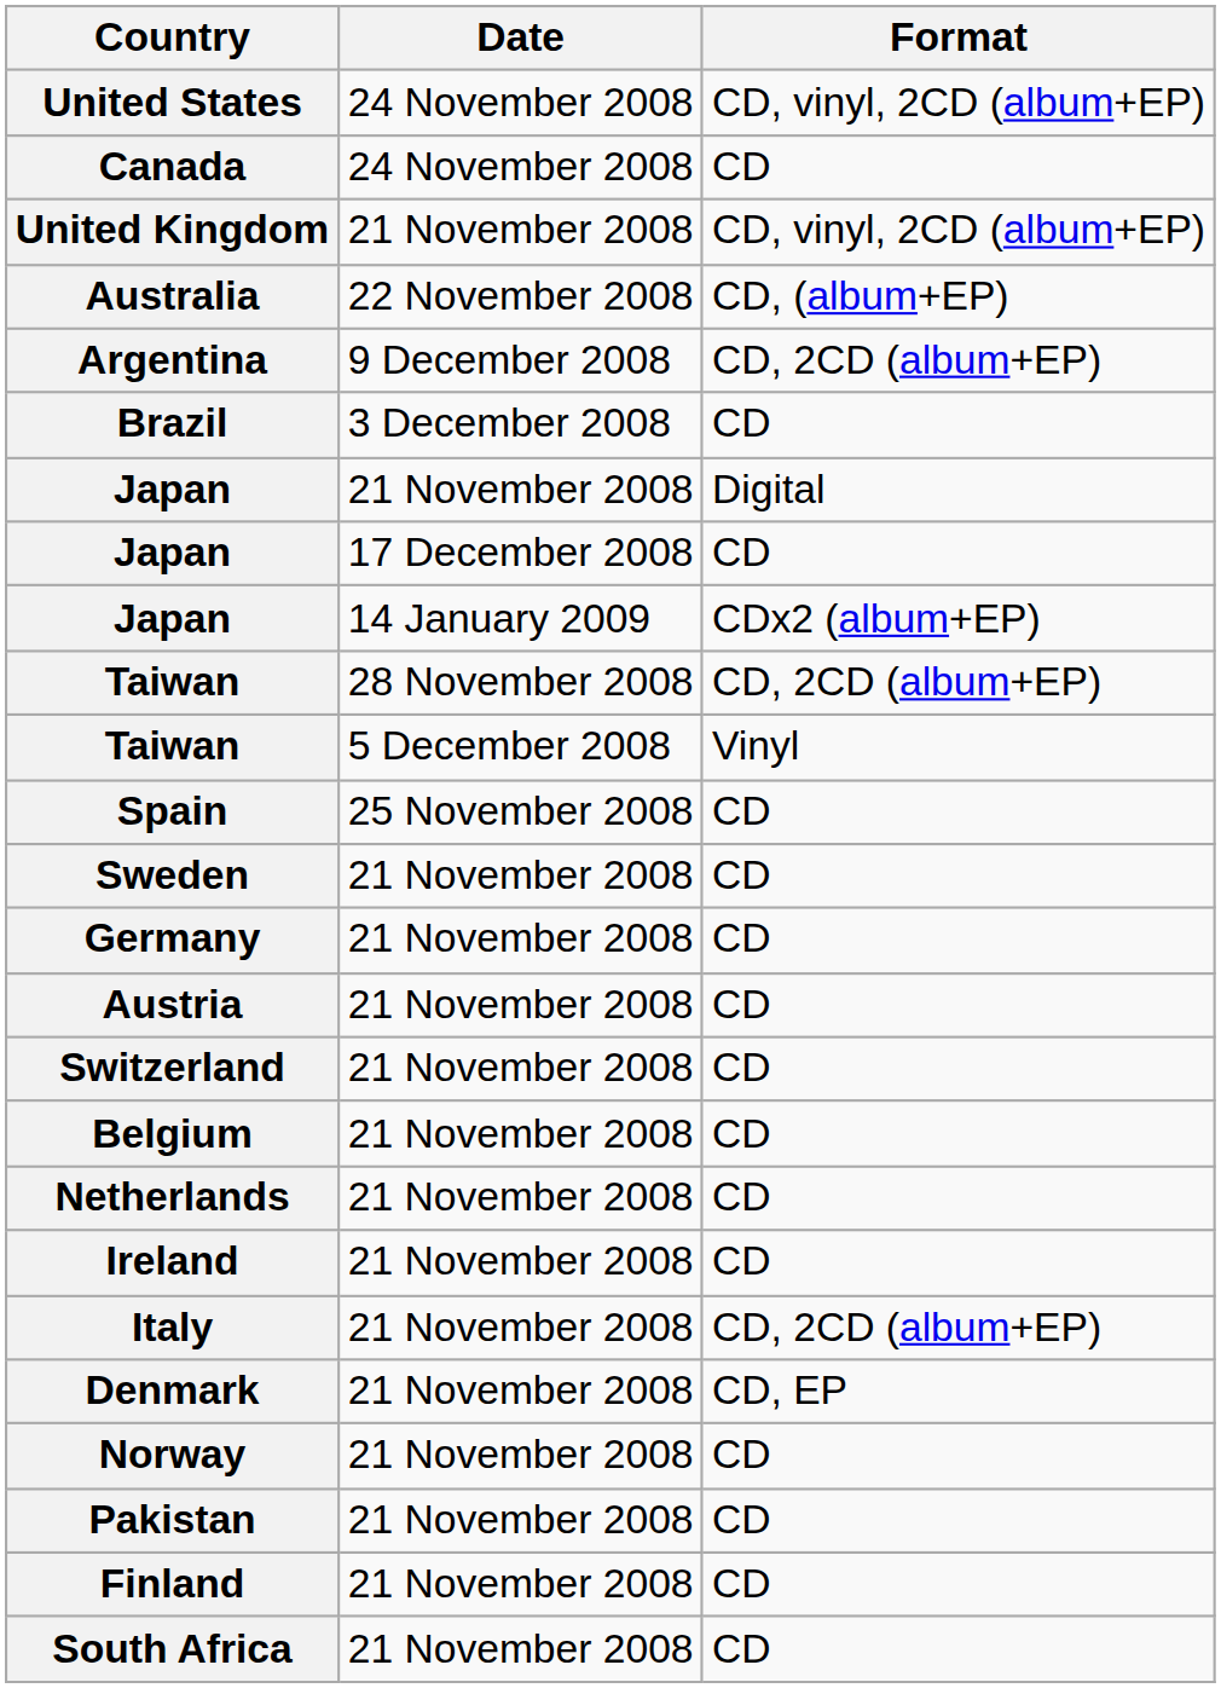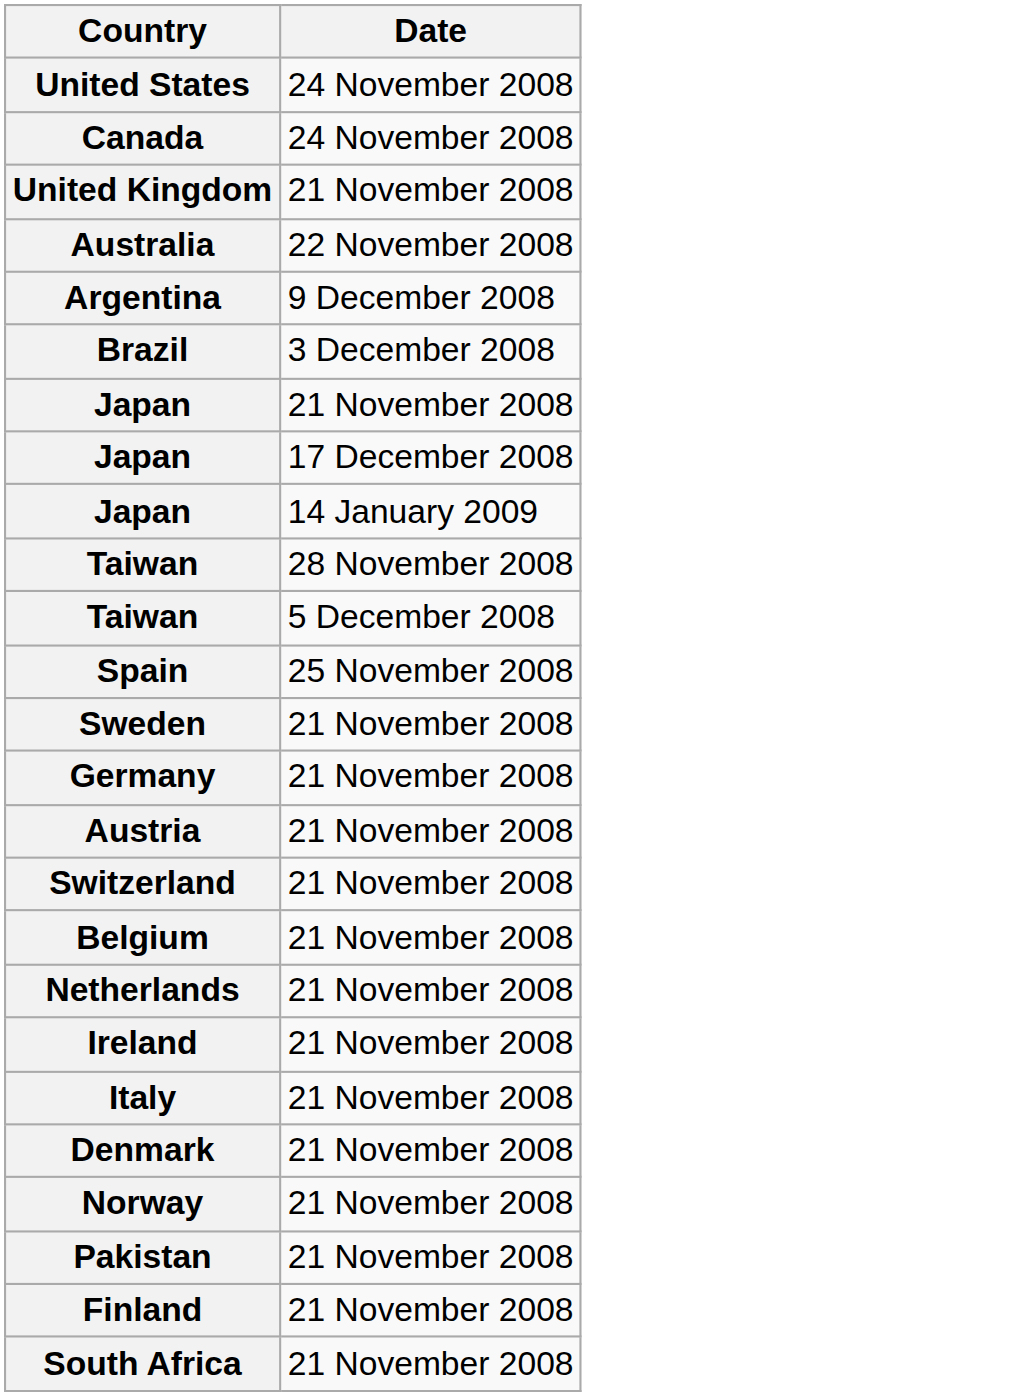- column: Format | CD, vinyl, 2CD (album+EP) | CD | CD, vinyl, 2CD (album+EP) | CD, (album+EP) | CD, 2CD (album+EP) | CD | Digital | CD | CDx2 (album+EP) | CD, 2CD (album+EP) | Vinyl | CD | CD | CD | CD | CD | CD | CD | CD | CD, 2CD (album+EP) | CD, EP | CD | CD | CD | CD
